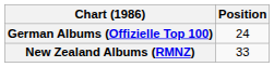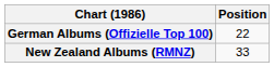German Albums (Offizielle Top 100) | Position: 24 -> 22
